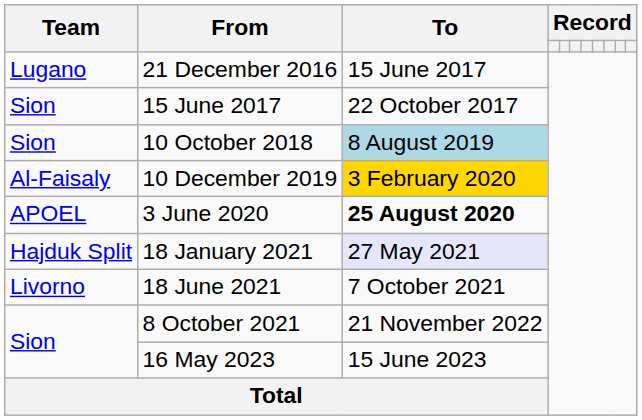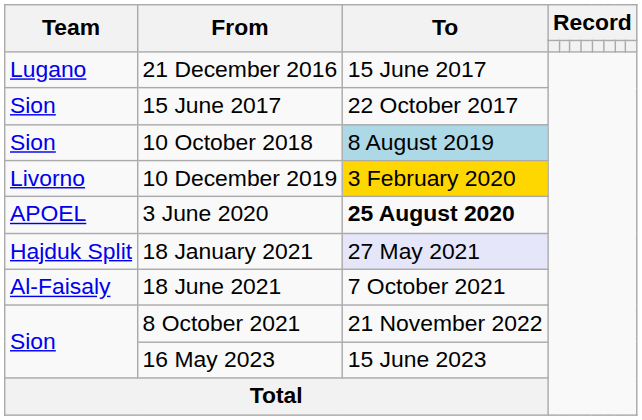10 December 2019 | Team: Al-Faisaly -> Livorno
18 June 2021 | Team: Livorno -> Al-Faisaly
